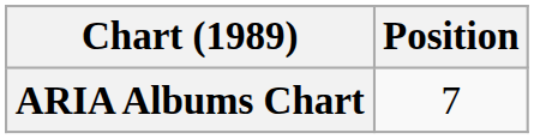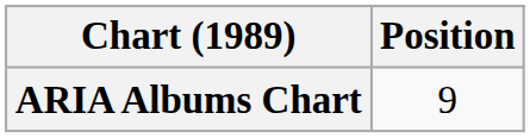ARIA Albums Chart | Position: 7 -> 9
